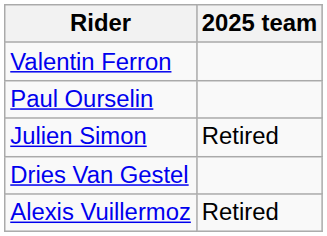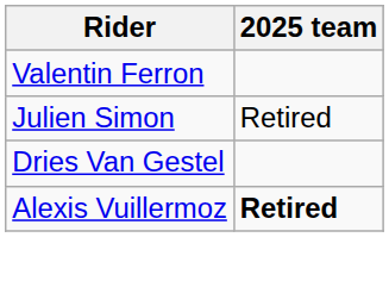- row: Paul Ourselin
Alexis Vuillermoz | 2025 team: normal -> bold
